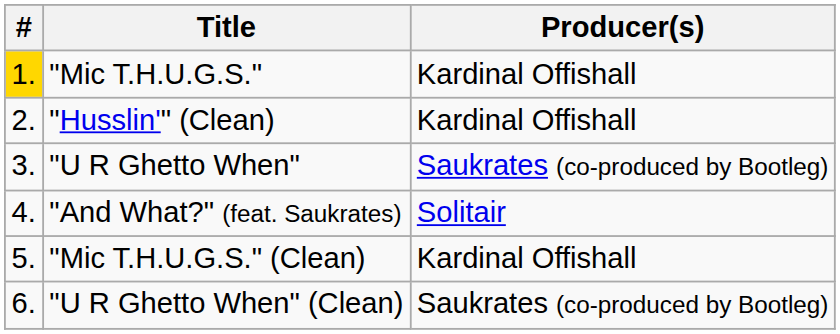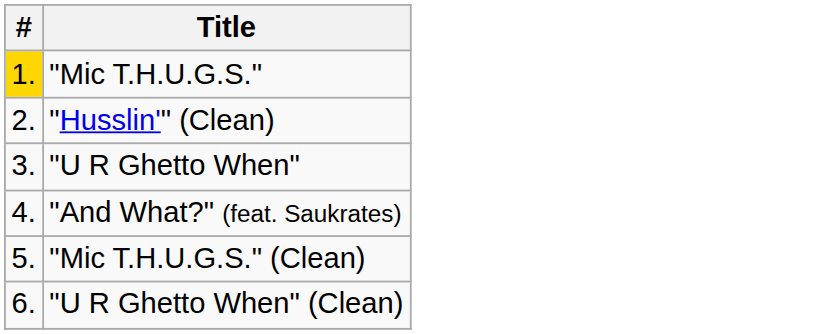- column: Producer(s) | Kardinal Offishall | Kardinal Offishall | Saukrates (co-produced by Bootleg) | Solitair | Kardinal Offishall | Saukrates (co-produced by Bootleg)
